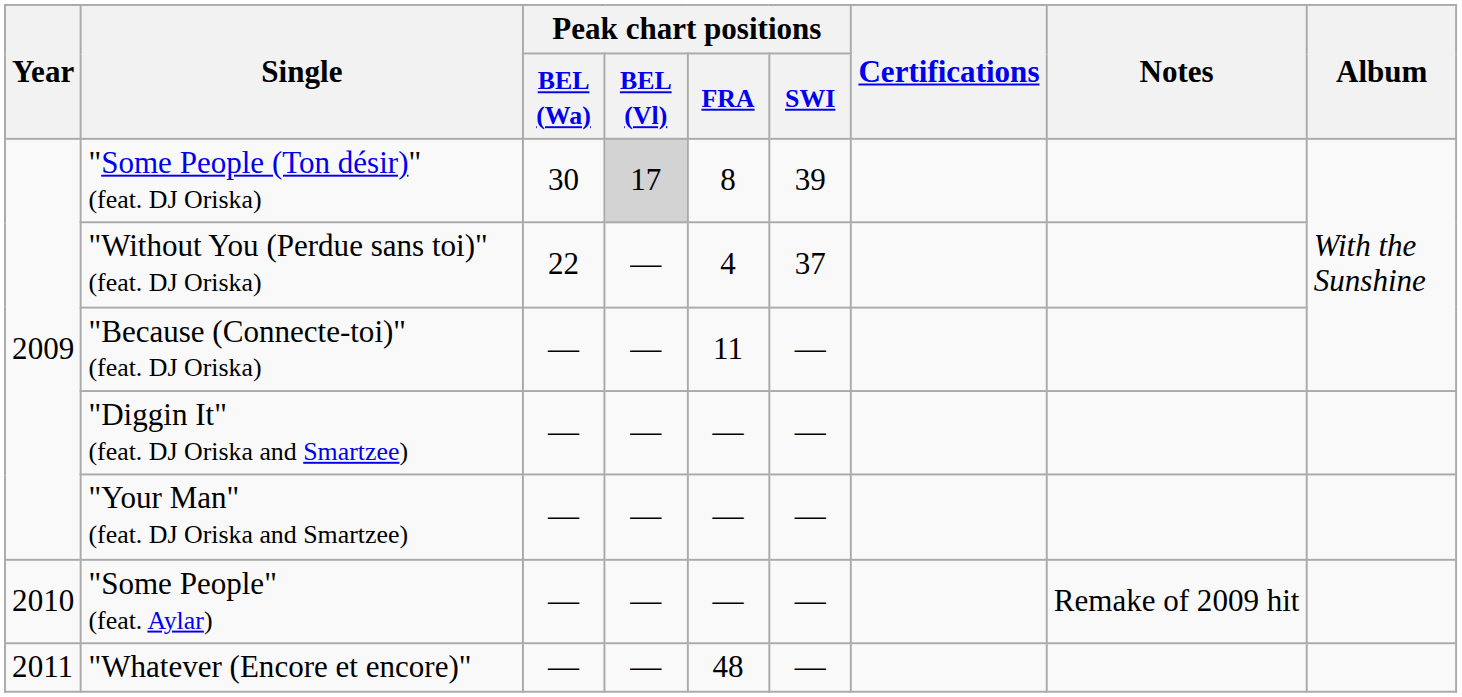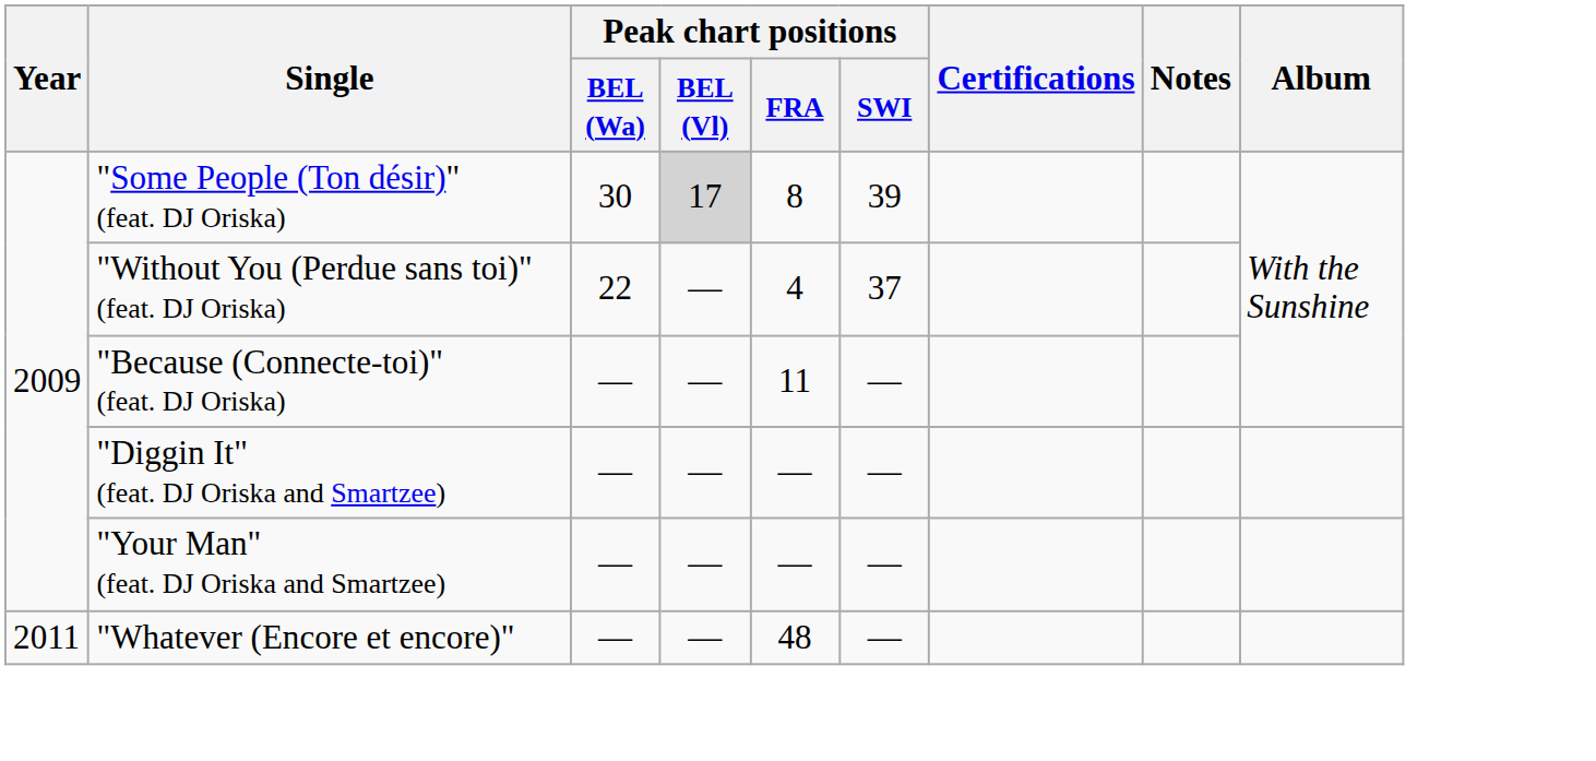- row: 2010 | "Some People" (feat. Aylar) | — | — | — | — | Remake of 2009 hit
